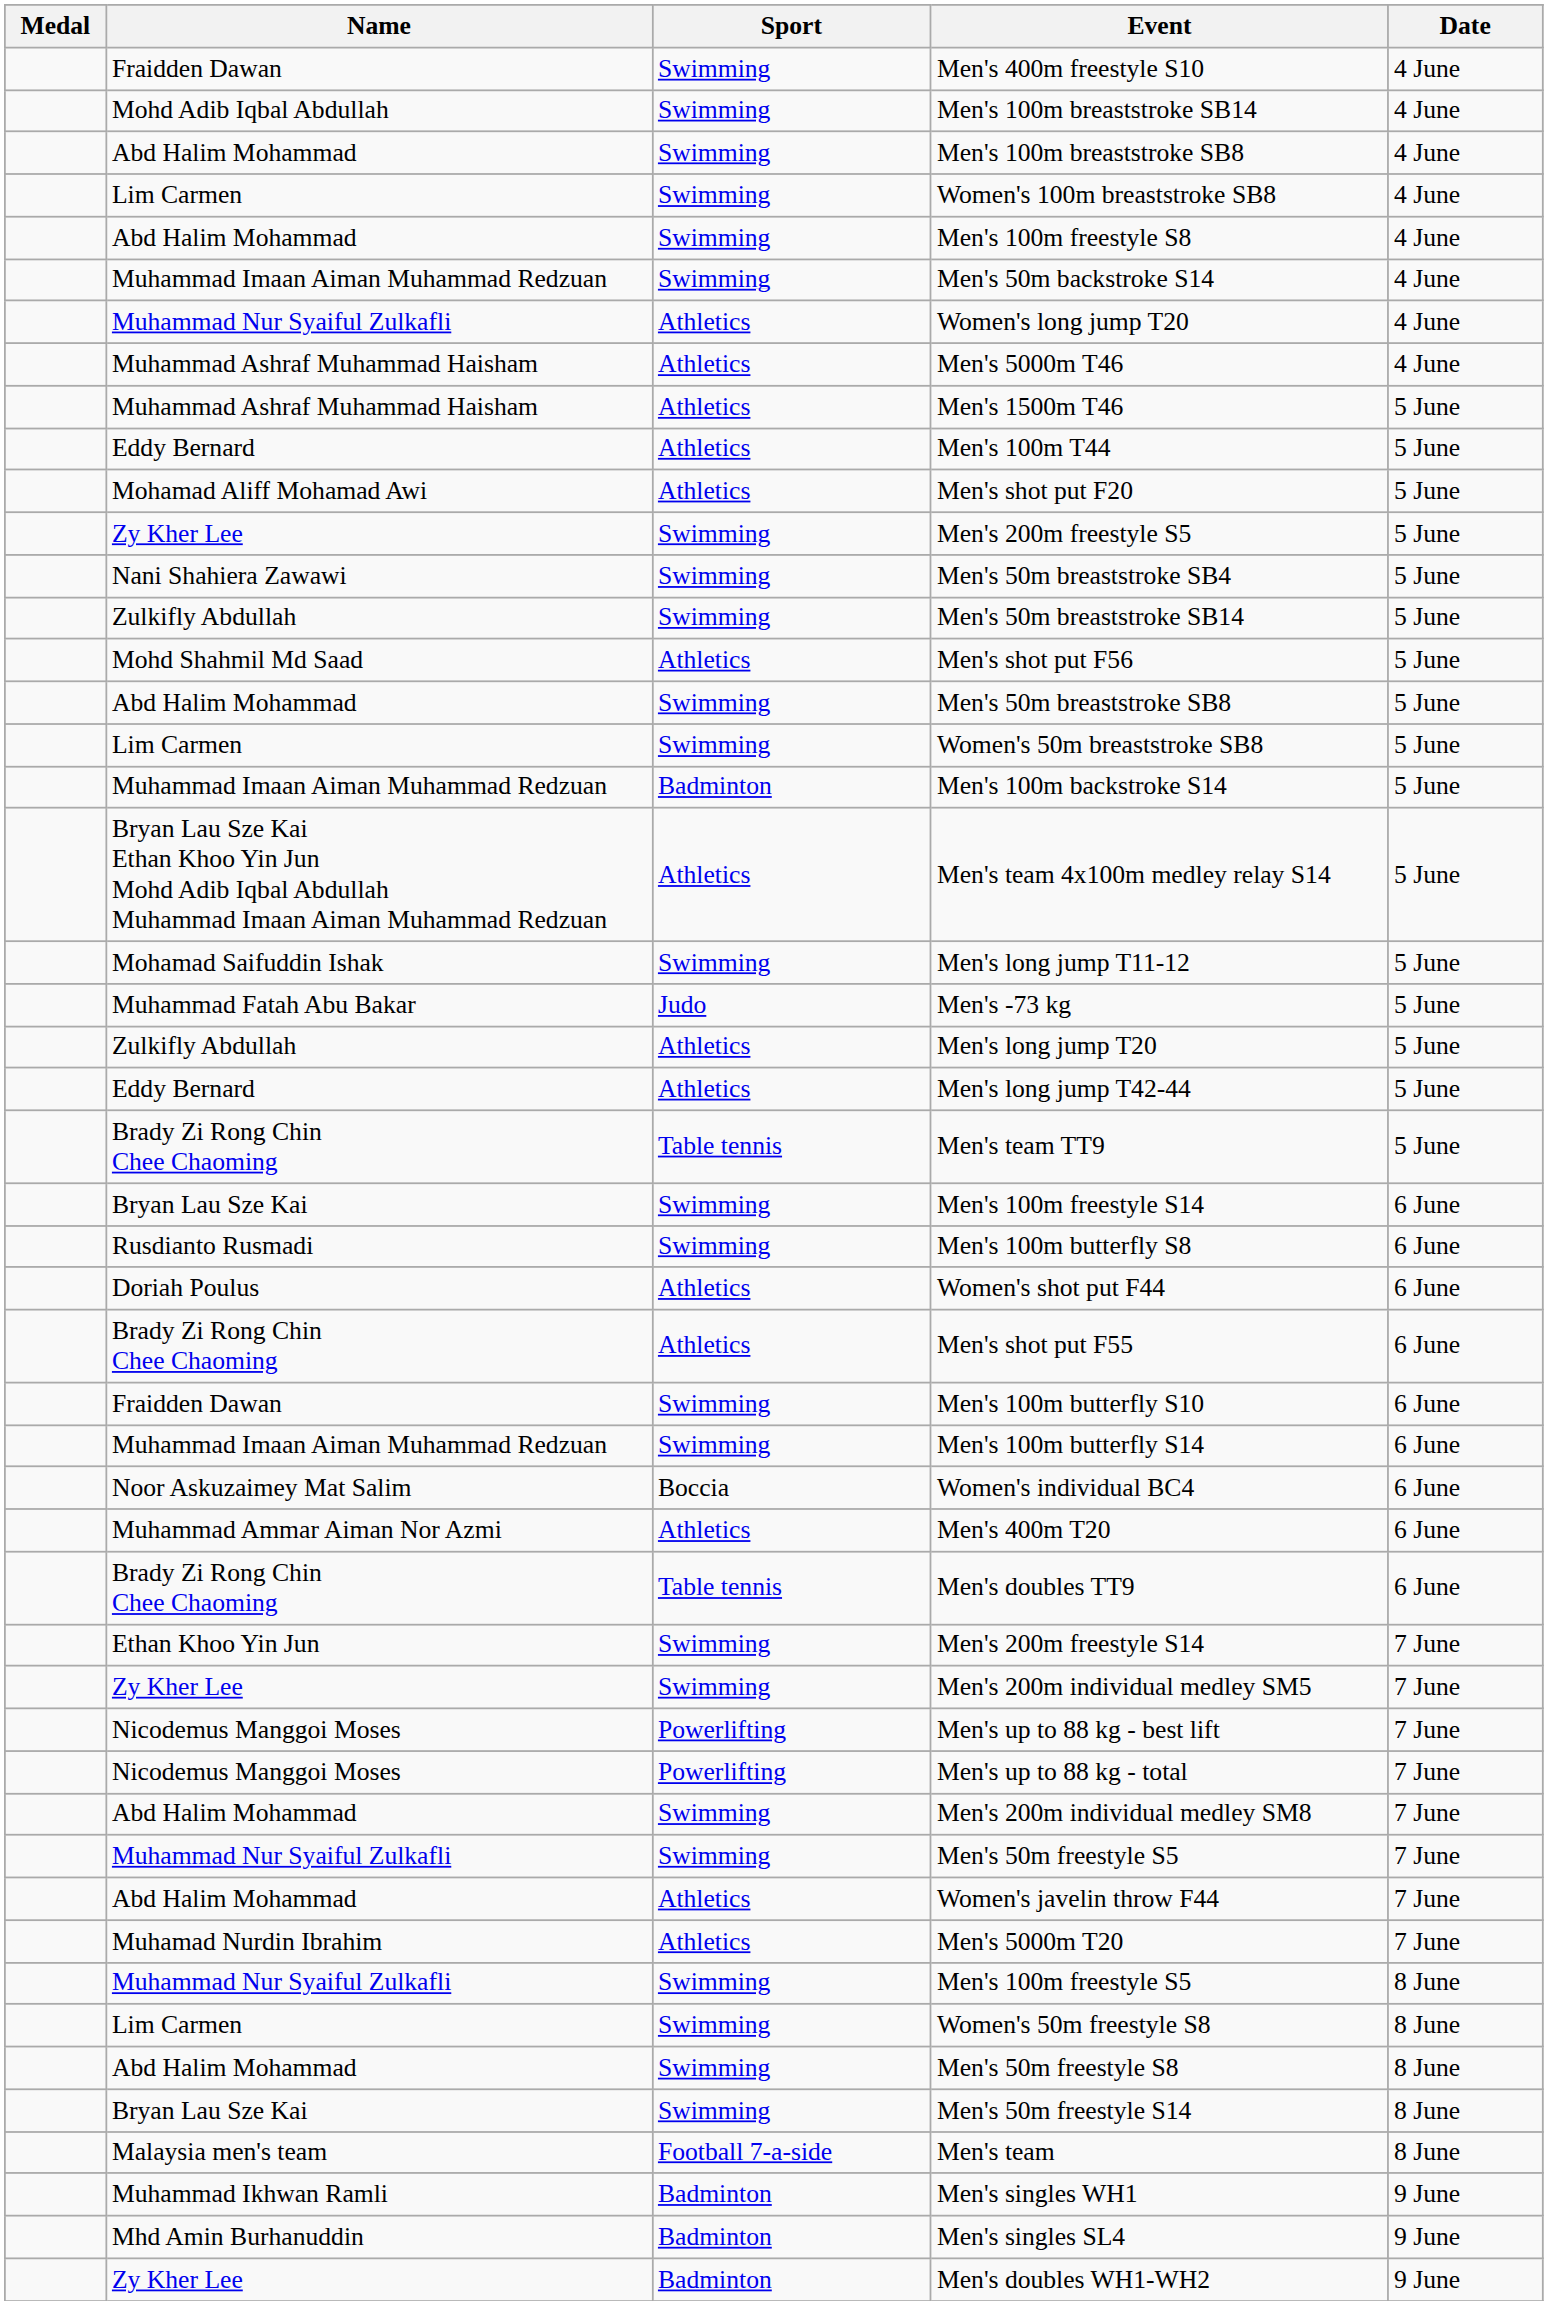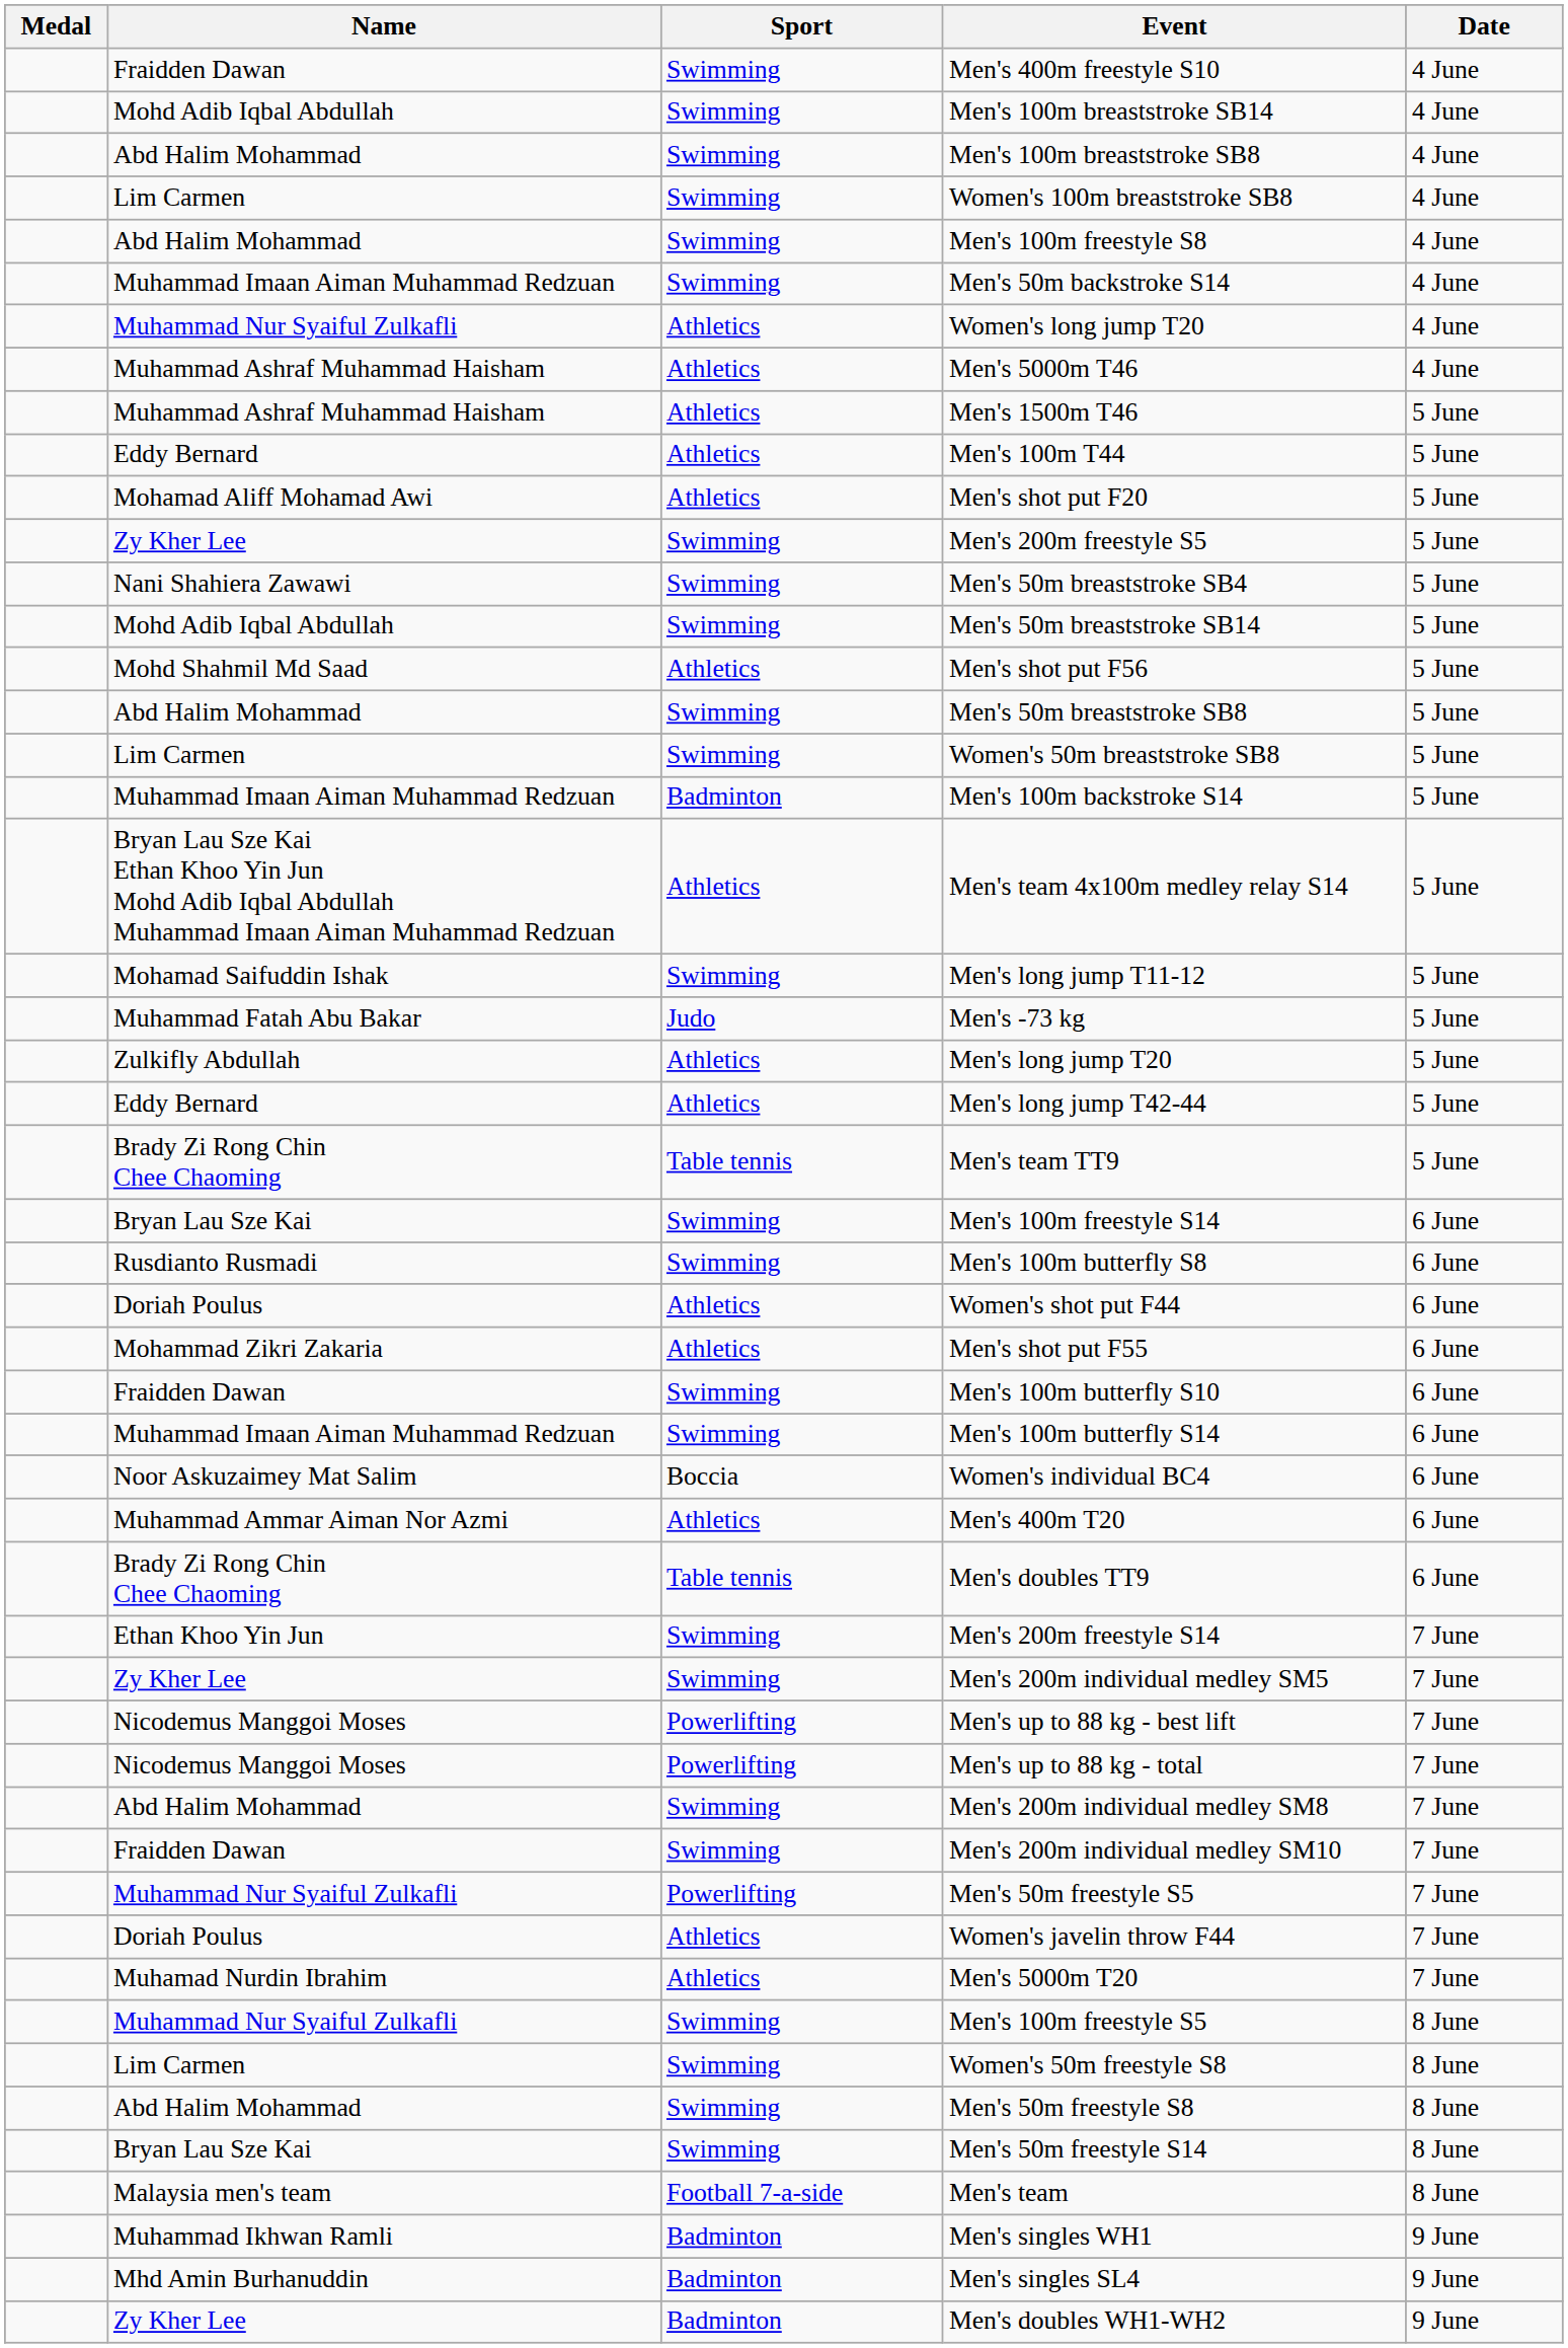Men's 50m breaststroke SB14 | Name: Zulkifly Abdullah -> Mohd Adib Iqbal Abdullah
Men's shot put F55 | Name: Brady Zi Rong Chin Chee Chaoming -> Mohammad Zikri Zakaria
+ row: Fraidden Dawan | Swimming | Men's 200m individual medley SM10 | 7 June
Men's 50m freestyle S5 | Sport: Swimming -> Powerlifting
Women's javelin throw F44 | Name: Abd Halim Mohammad -> Doriah Poulus
